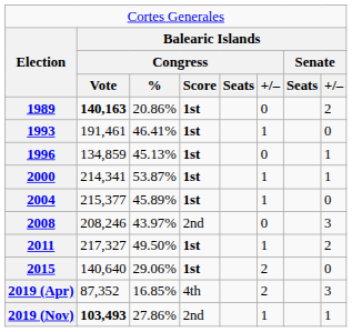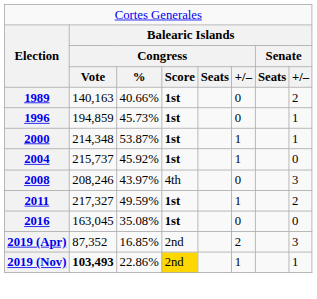1989 | column 2: bold -> normal
1989 | column 3: 20.86% -> 40.66%
- row: 1993 | 191,461 | 46.41% | 1st | 1 | 0
1996 | column 2: 134,859 -> 194,859
1996 | column 3: 45.13% -> 45.73%
2000 | column 2: 214,341 -> 214,348
2004 | column 2: 215,377 -> 215,737
2004 | column 3: 45.89% -> 45.92%
2008 | column 4: 2nd -> 4th
2011 | column 3: 49.50% -> 49.59%
- row: 2015 | 140,640 | 29.06% | 1st | 2 | 0
+ row: 2016 | 163,045 | 35.08% | 1st | 0 | 0
2019 (Apr) | column 4: 4th -> 2nd
2019 (Nov) | column 3: 27.86% -> 22.86%
2019 (Nov) | column 4: no background -> gold background
